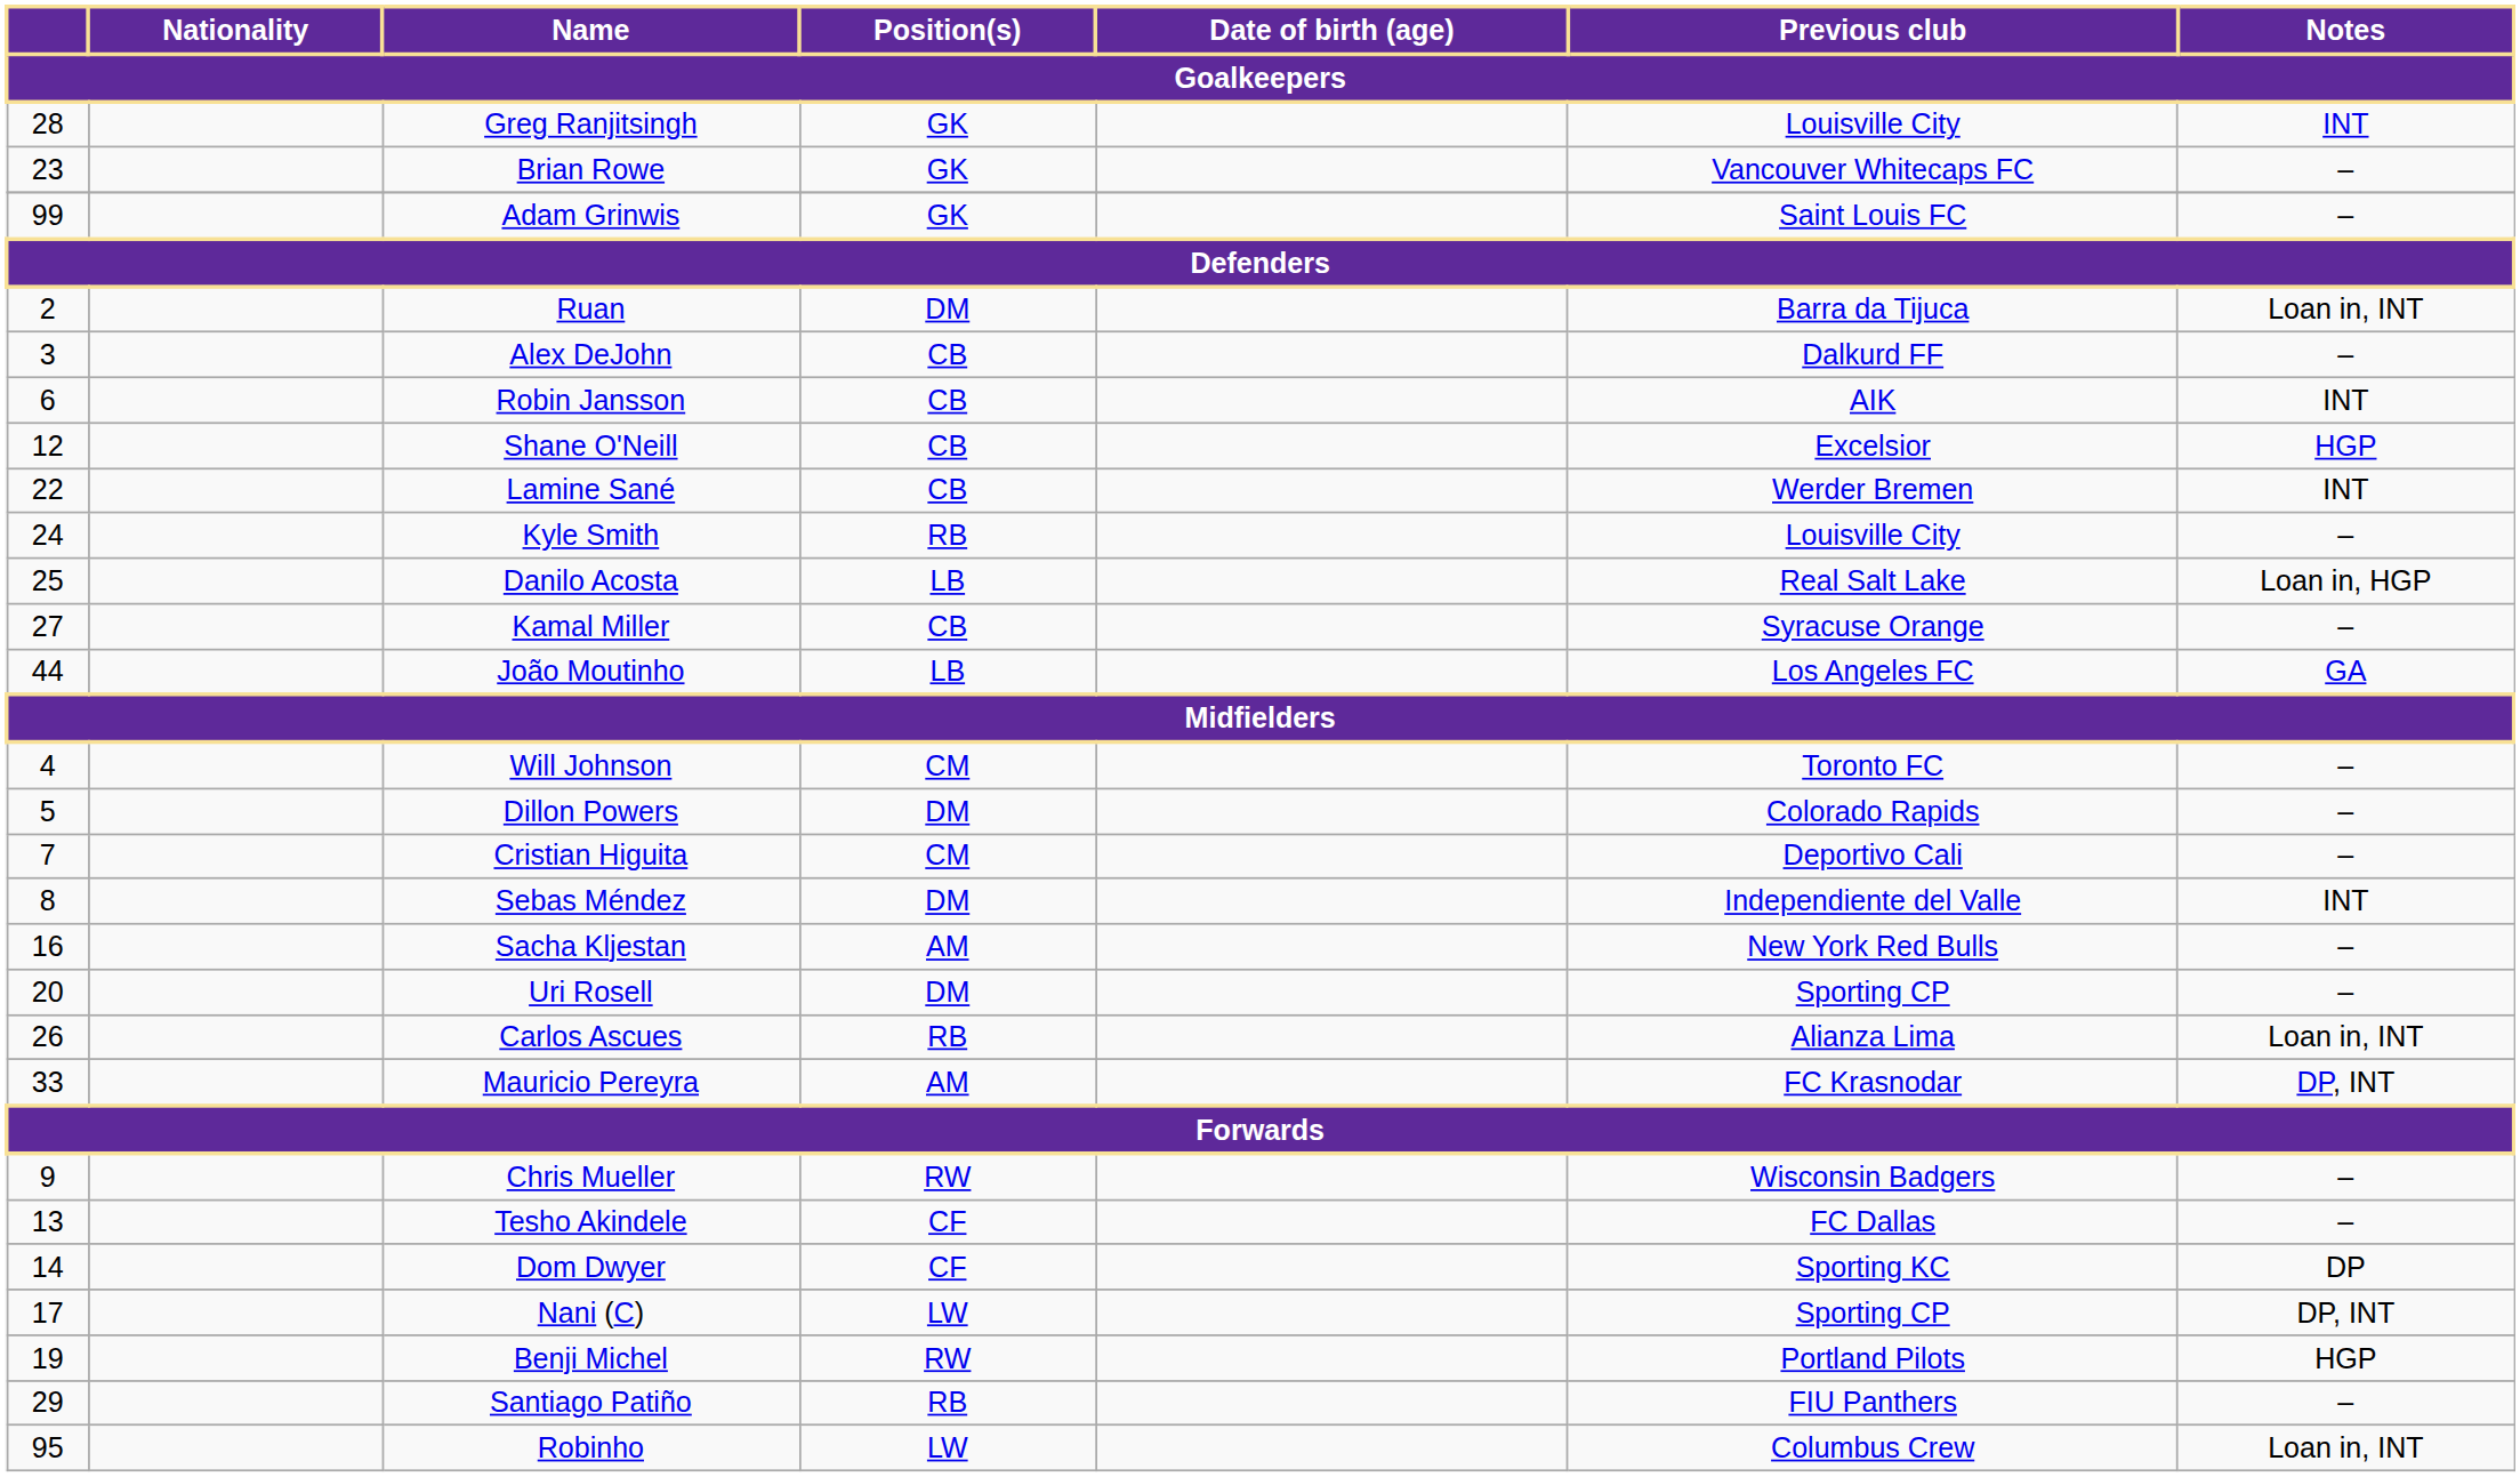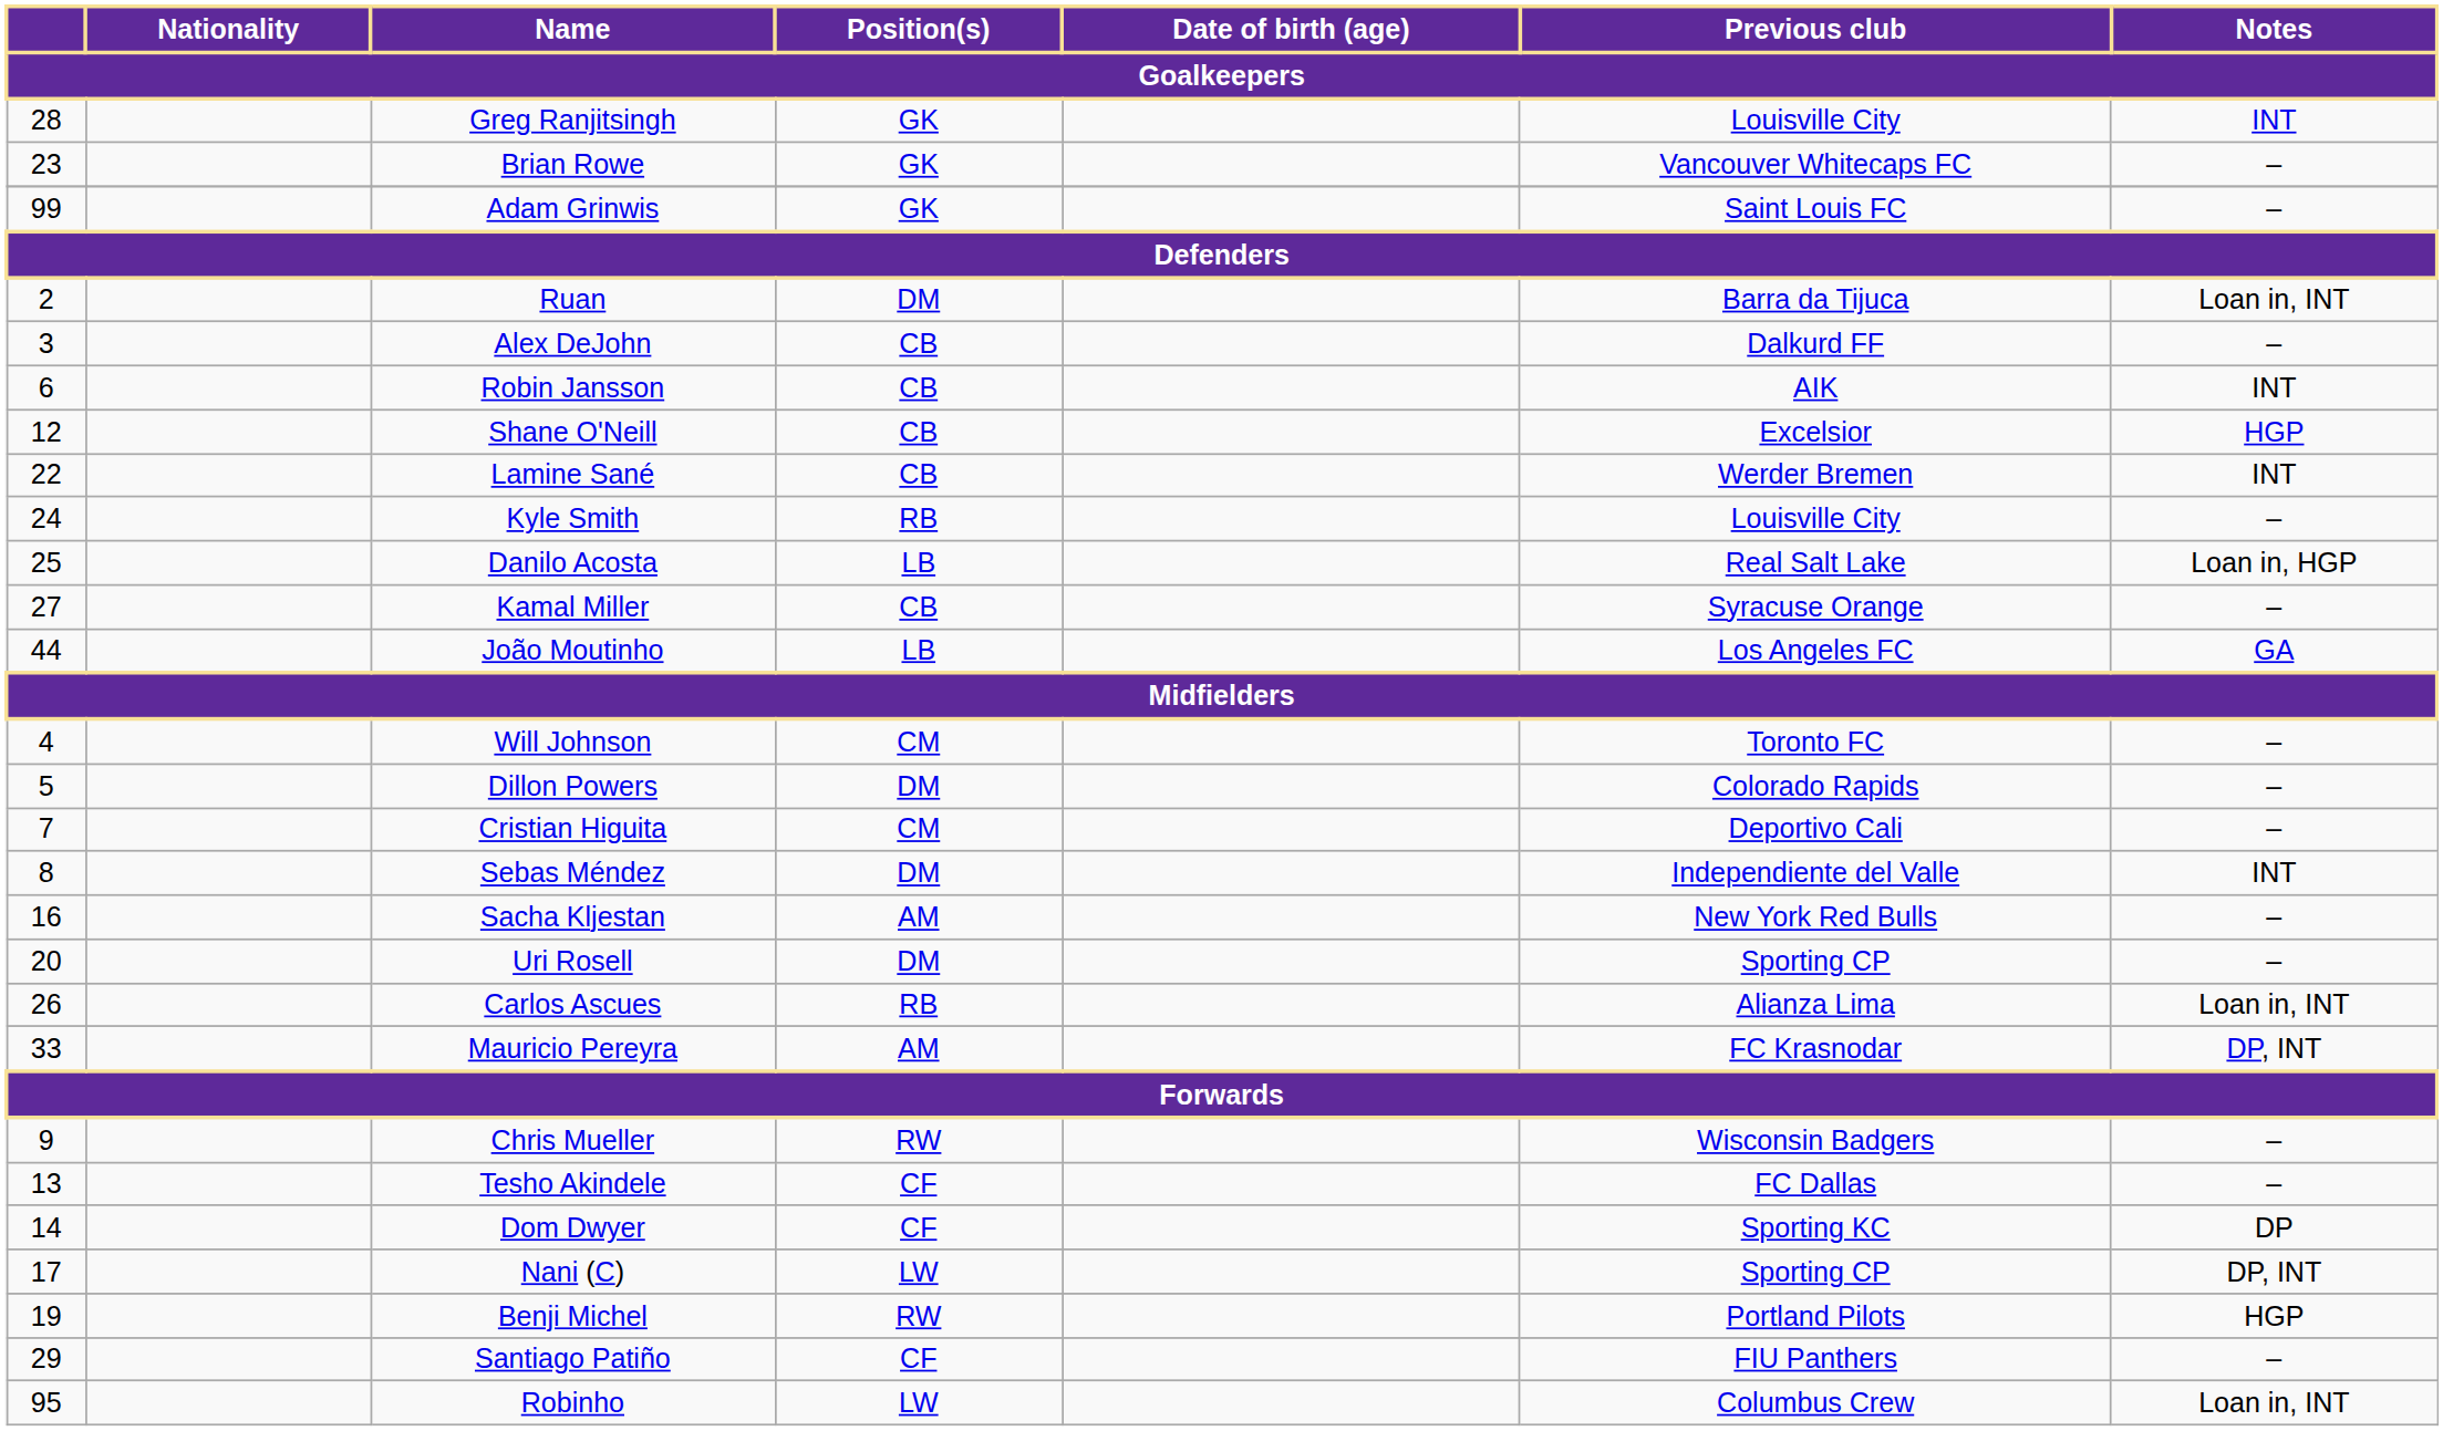Santiago Patiño | Position(s): RB -> CF
